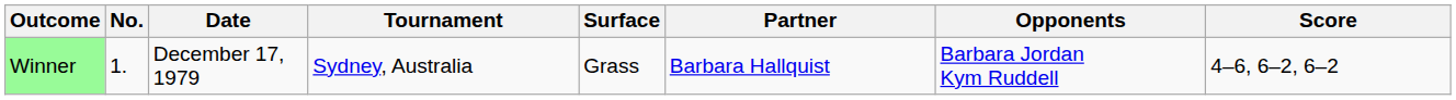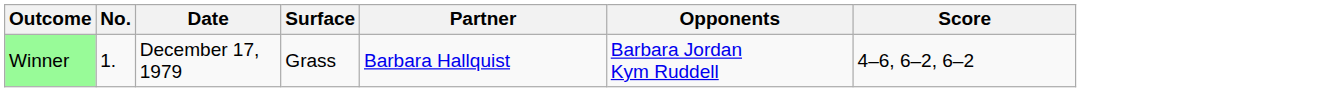- column: Tournament | Sydney, Australia
